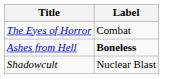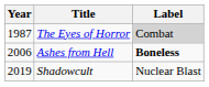+ column: Year | 1987 | 2006 | 2019
The Eyes of Horror | Label: no background -> lightgrey background
